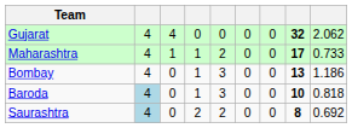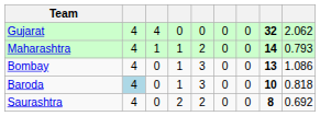Maharashtra | column 8: 17 -> 14
Maharashtra | column 9: 0.733 -> 0.793
Bombay | column 9: 1.186 -> 1.086
Saurashtra | column 2: lightblue background -> no background
